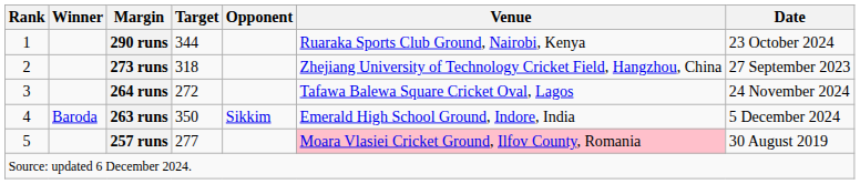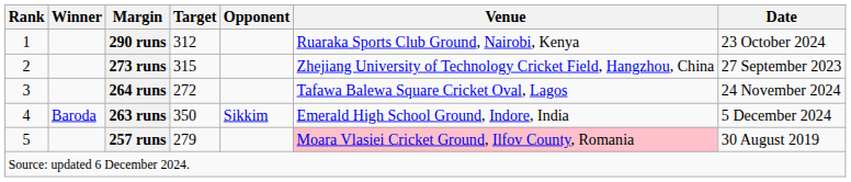290 runs | Target: 344 -> 312
273 runs | Target: 318 -> 315
257 runs | Target: 277 -> 279
